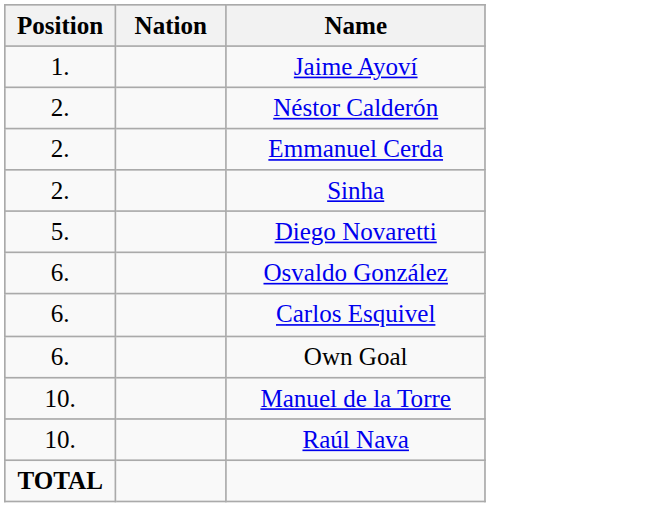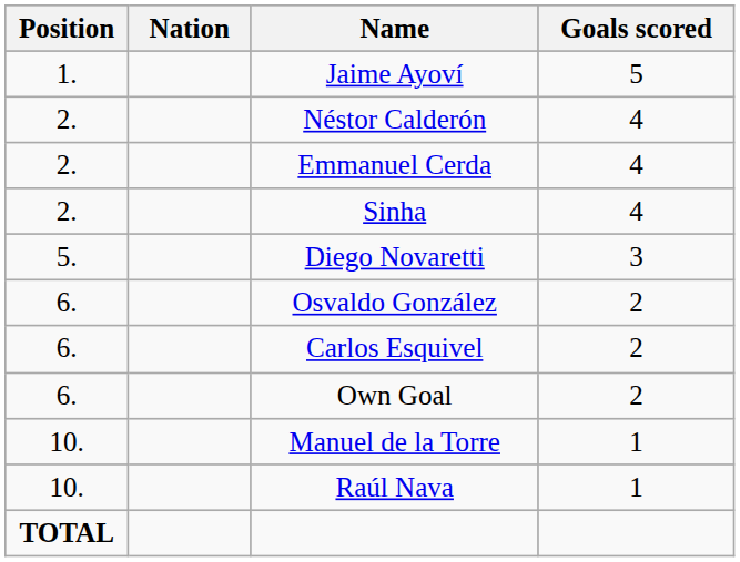+ column: Goals scored | 5 | 4 | 4 | 4 | 3 | 2 | 2 | 2 | 1 | 1
